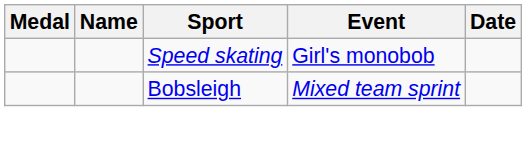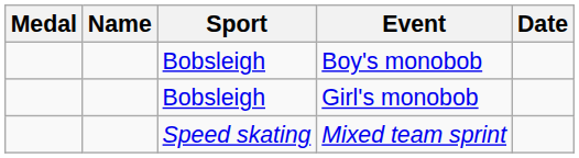+ row: Bobsleigh | Boy's monobob
Girl's monobob | Sport: Speed skating -> Bobsleigh
Mixed team sprint | Sport: Bobsleigh -> Speed skating
